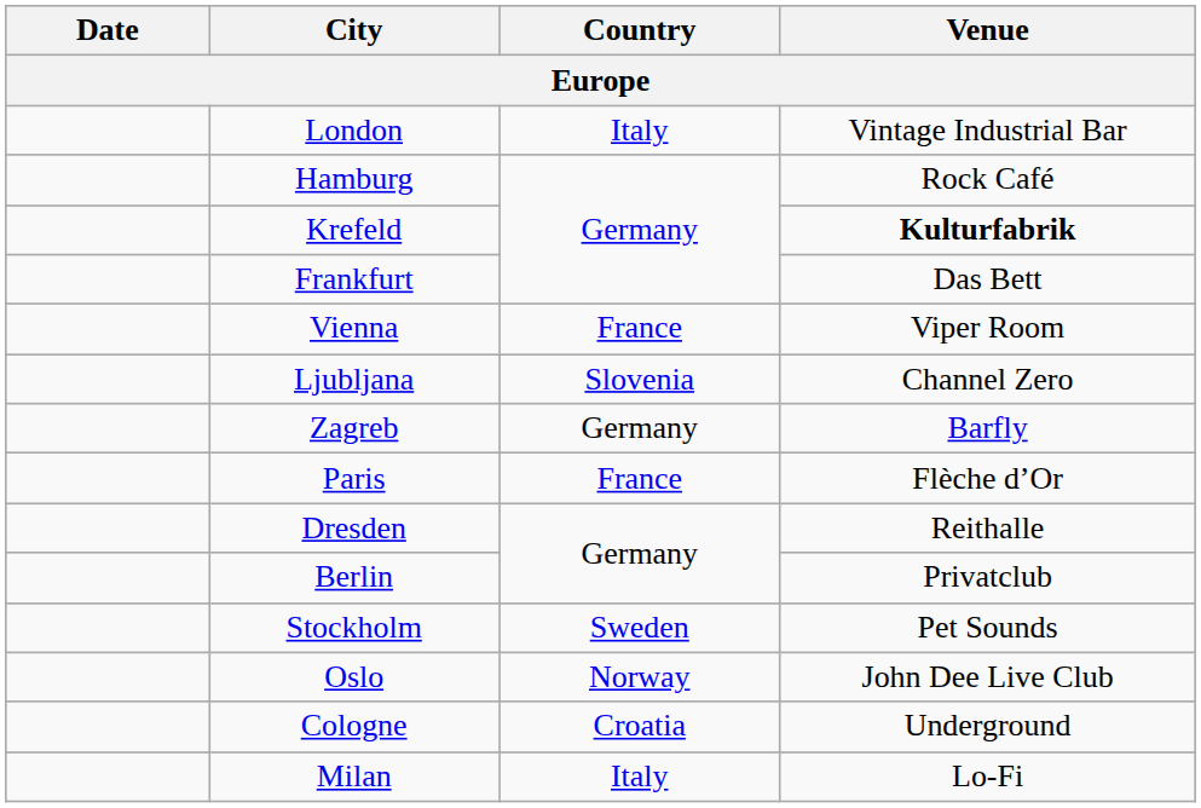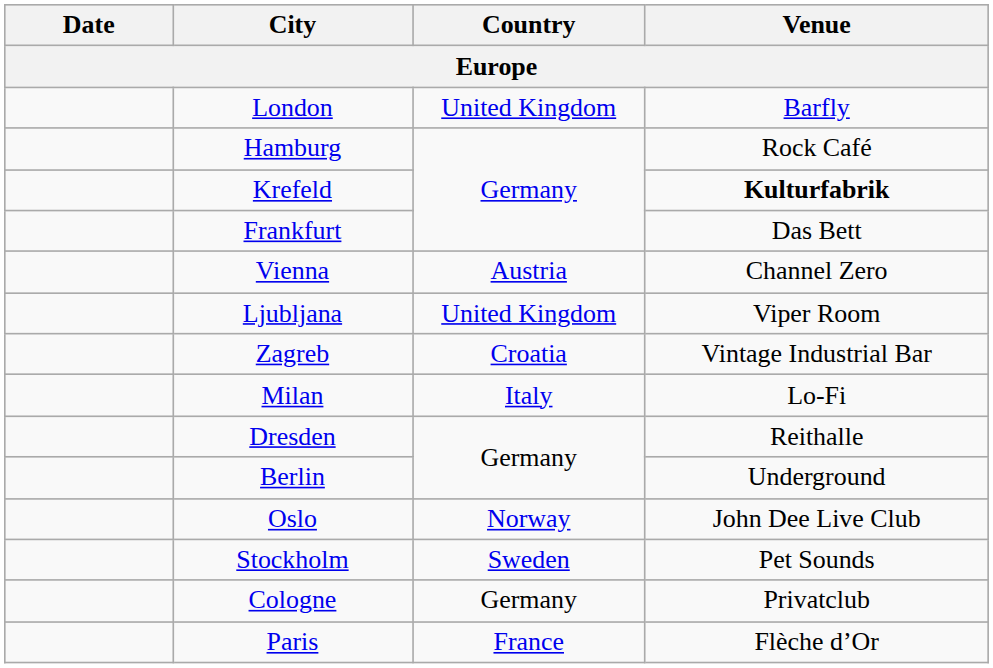London | Country: Italy -> United Kingdom
London | Venue: Vintage Industrial Bar -> Barfly
Vienna | Country: France -> Austria
Vienna | Venue: Viper Room -> Channel Zero
Ljubljana | Country: Slovenia -> United Kingdom
Ljubljana | Venue: Channel Zero -> Viper Room
Zagreb | Country: Germany -> Croatia
Zagreb | Venue: Barfly -> Vintage Industrial Bar
rows swapped: Milan <-> Paris
Berlin | Venue: Privatclub -> Underground
rows swapped: Oslo <-> Stockholm
Cologne | Country: Croatia -> Germany
Cologne | Venue: Underground -> Privatclub
